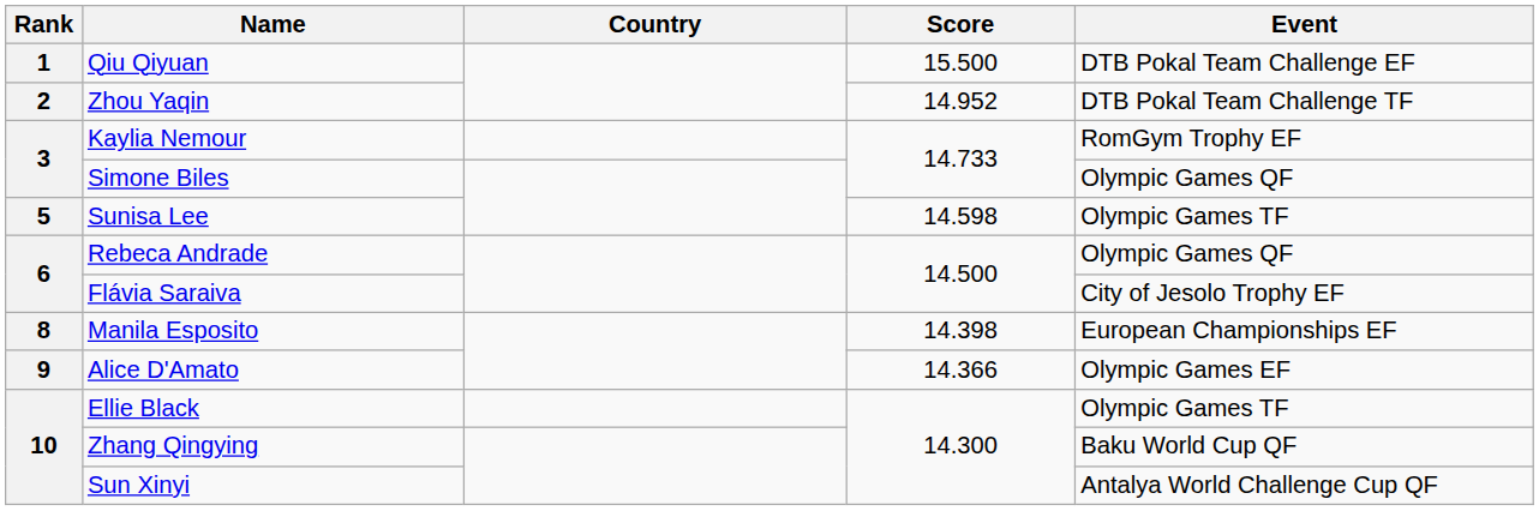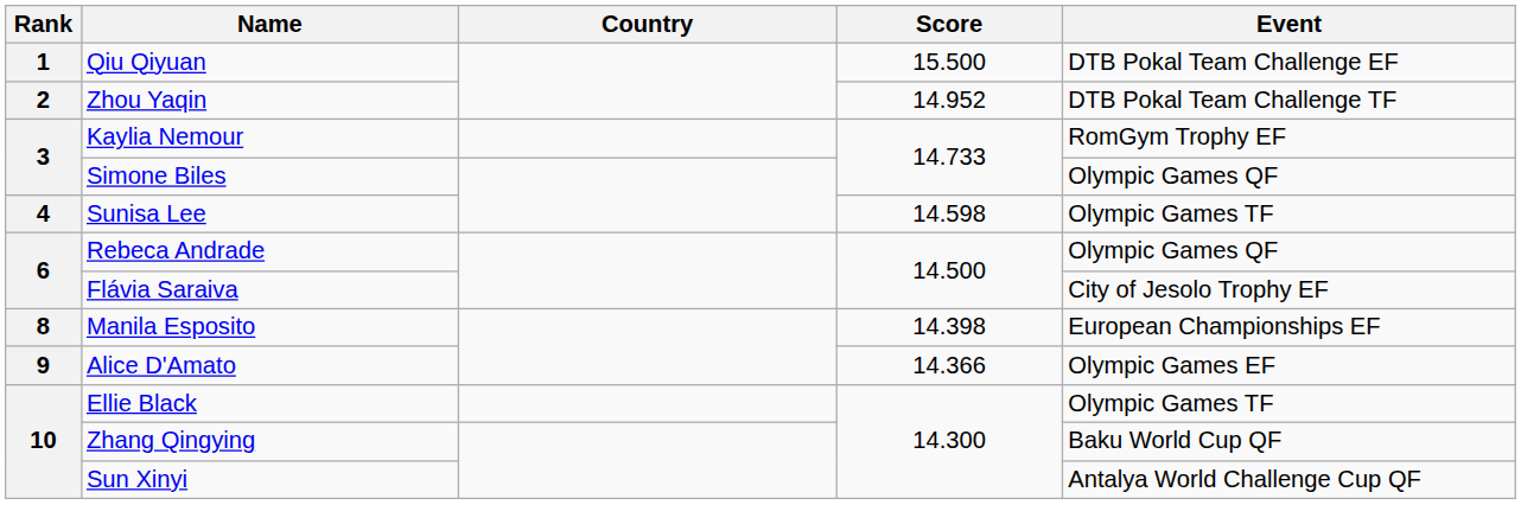Sunisa Lee | Rank: 5 -> 4
